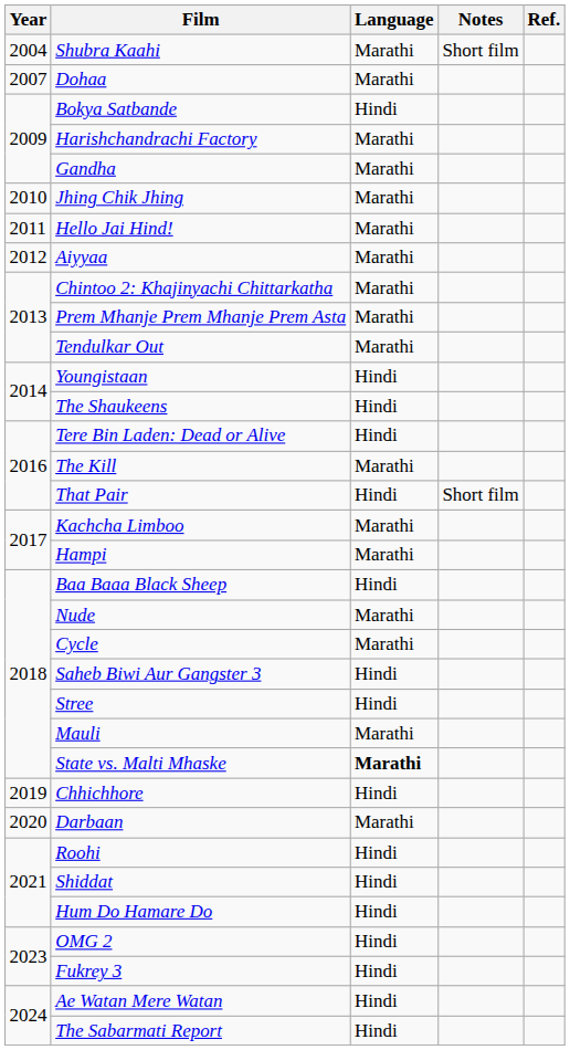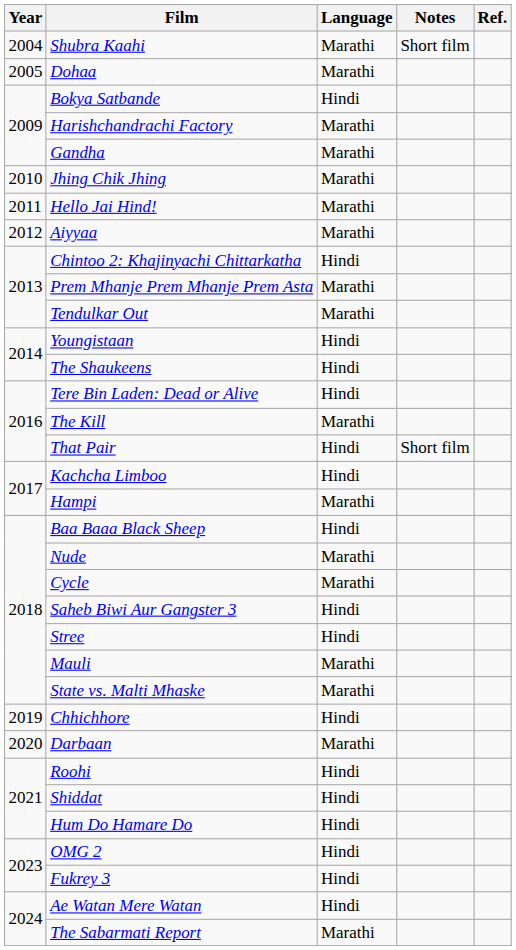Dohaa | Year: 2007 -> 2005
Chintoo 2: Khajinyachi Chittarkatha | Language: Marathi -> Hindi
Kachcha Limboo | Language: Marathi -> Hindi
State vs. Malti Mhaske | Language: bold -> normal
The Sabarmati Report | Language: Hindi -> Marathi
